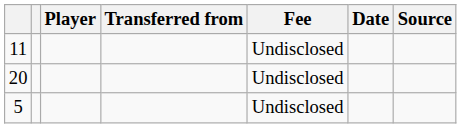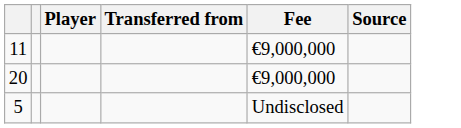- column: Date
11 | Fee: Undisclosed -> €9,000,000
20 | Fee: Undisclosed -> €9,000,000
